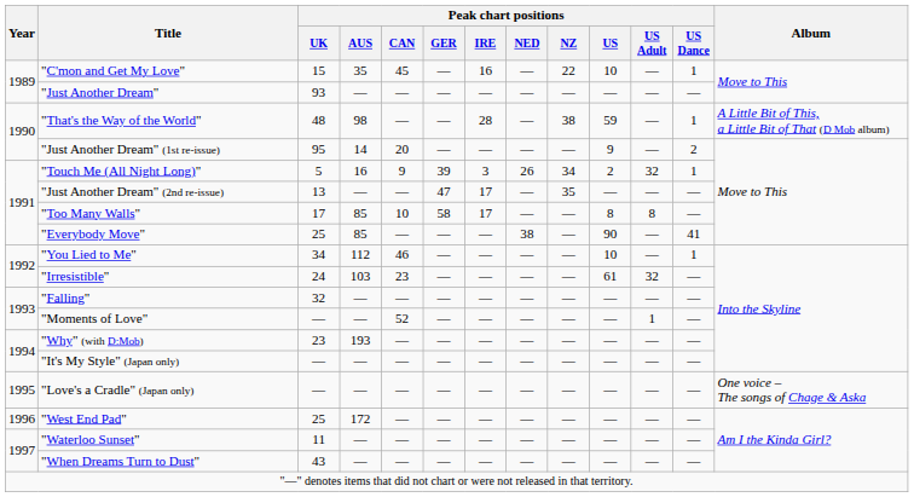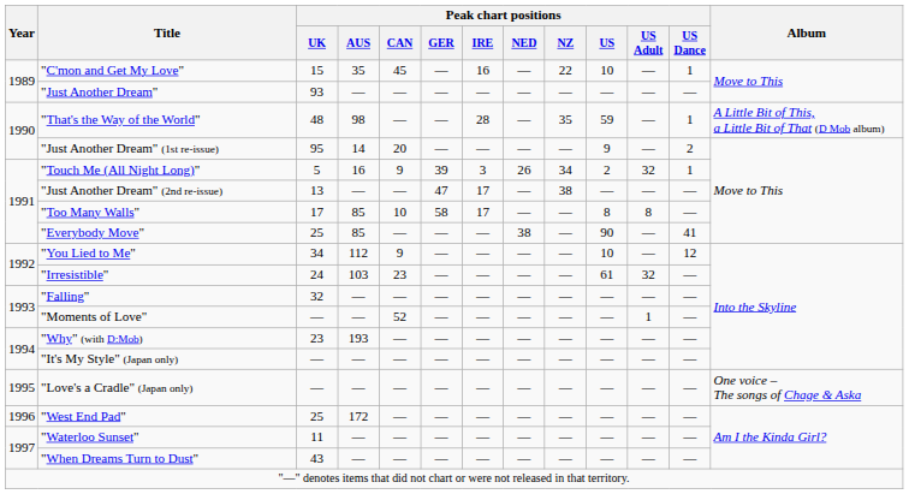"That's the Way of the World" | Peak chart positions / NZ: 38 -> 35
"Just Another Dream" (2nd re-issue) | Peak chart positions / NZ: 35 -> 38
"You Lied to Me" | Peak chart positions / CAN: 46 -> 9
"You Lied to Me" | Peak chart positions / US Dance: 1 -> 12
